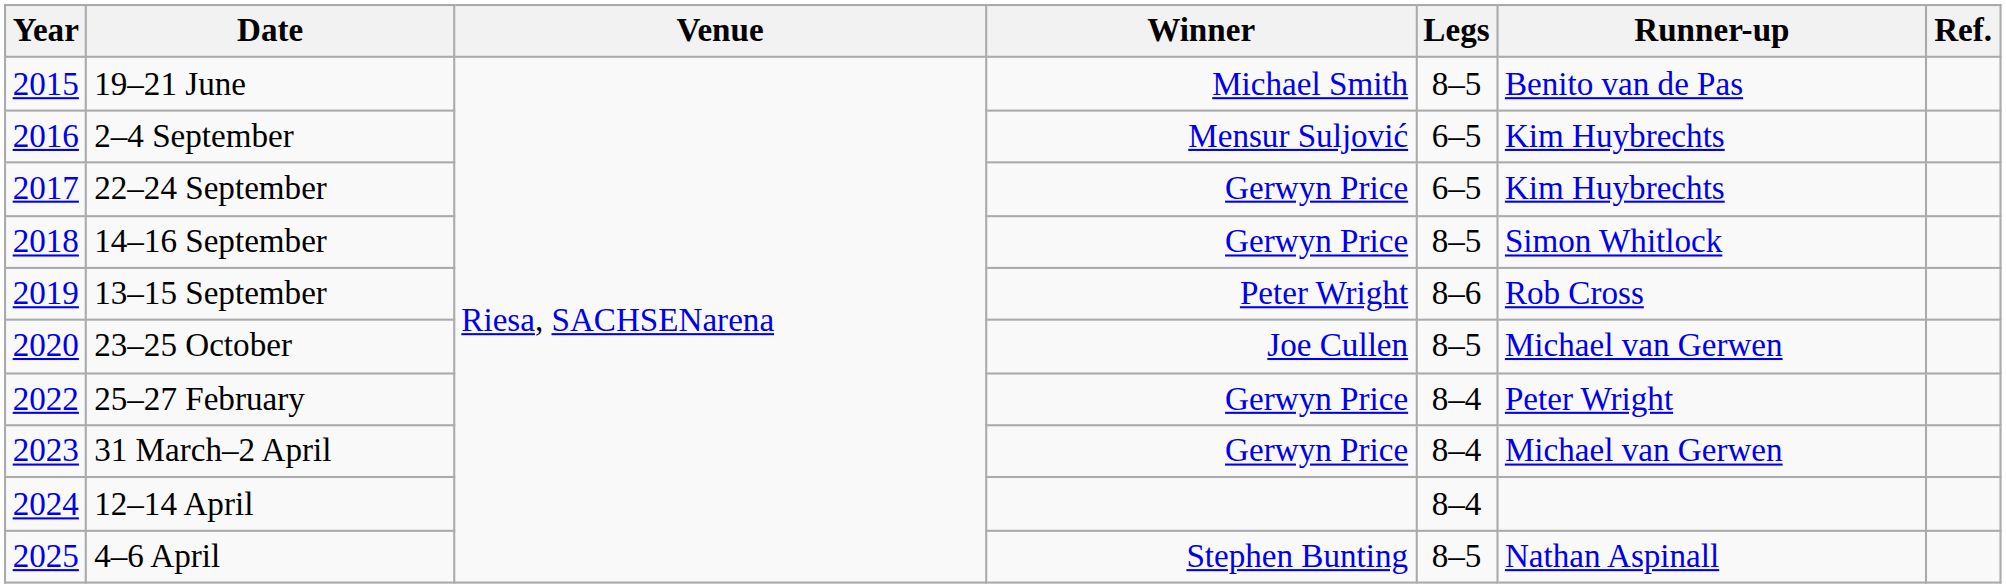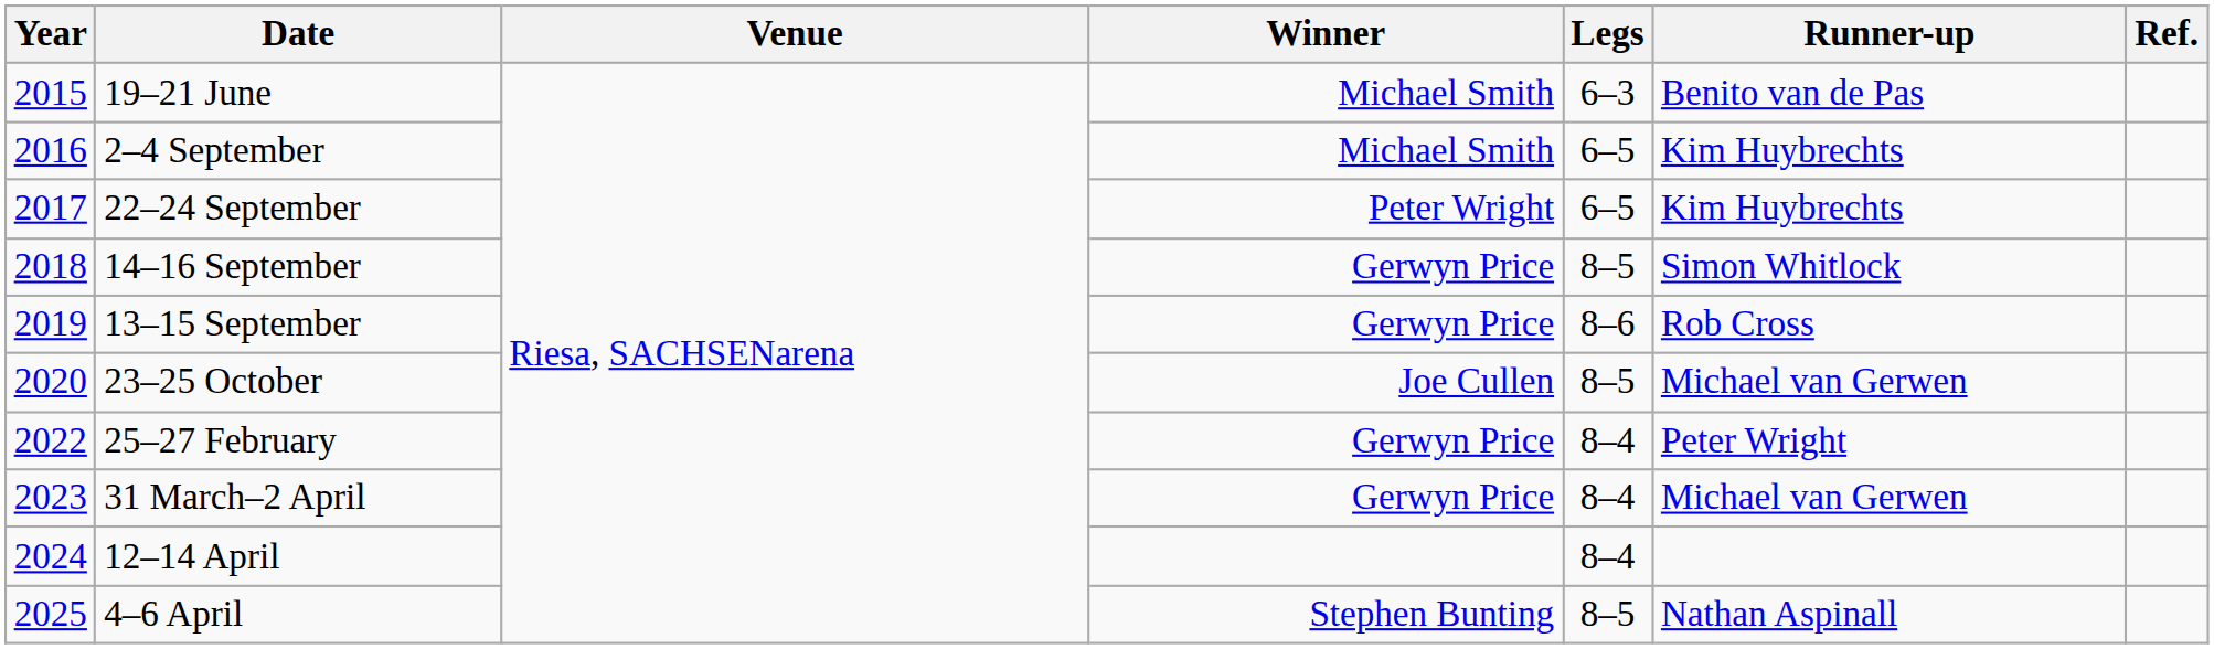19–21 June | Legs: 8–5 -> 6–3
2–4 September | Winner: Mensur Suljović -> Michael Smith
22–24 September | Winner: Gerwyn Price -> Peter Wright
13–15 September | Winner: Peter Wright -> Gerwyn Price
